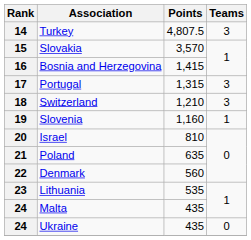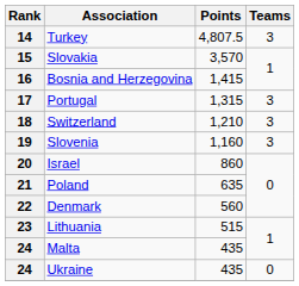19 | Teams: 1 -> 3
20 | Points: 810 -> 860
23 | Points: 535 -> 515
